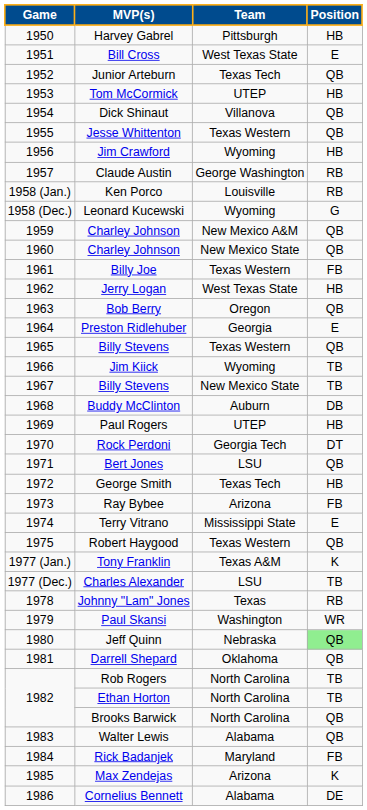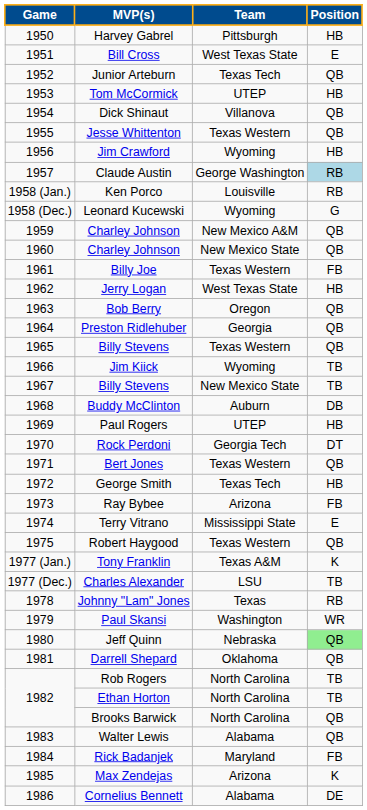Claude Austin | Position: no background -> lightblue background
Preston Ridlehuber | Position: E -> QB
Bert Jones | Team: LSU -> Texas Western
